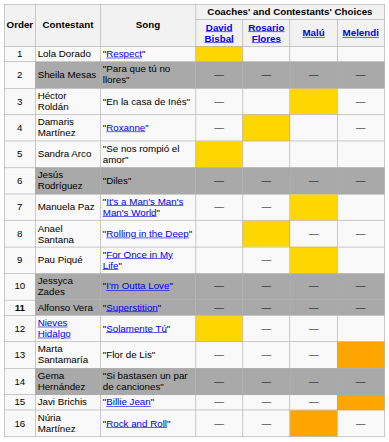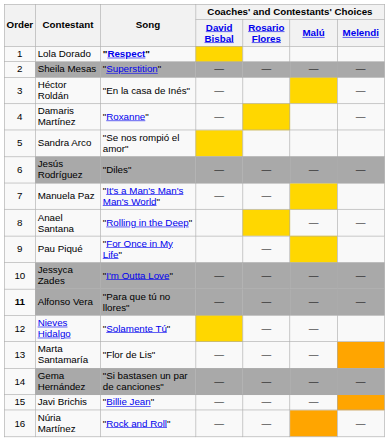Lola Dorado | Song: normal -> bold
Sheila Mesas | Song: "Para que tú no llores" -> "Superstition"
Alfonso Vera | Song: "Superstition" -> "Para que tú no llores"
